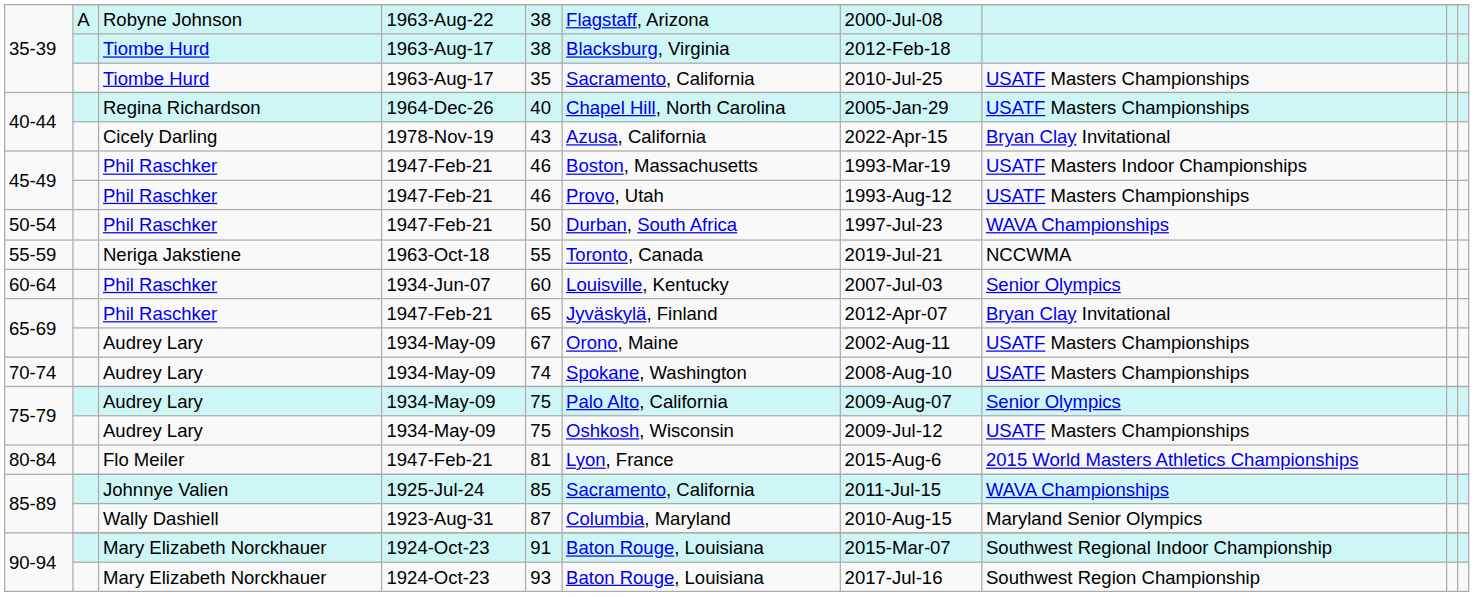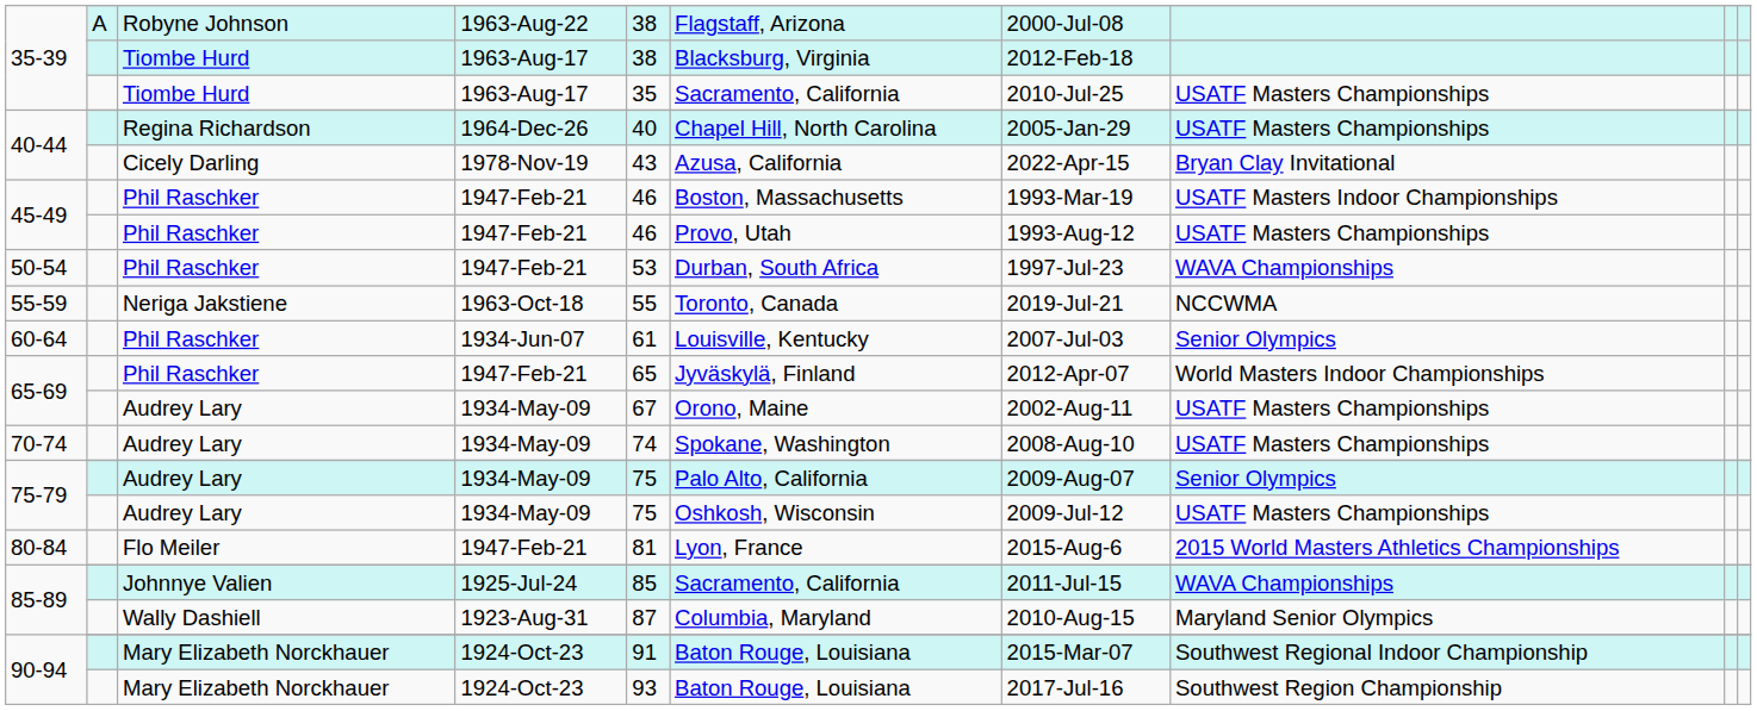50-54 | column 5: 50 -> 53
60-64 | column 5: 60 -> 61
65-69 / Phil Raschker | column 8: Bryan Clay Invitational -> World Masters Indoor Championships
